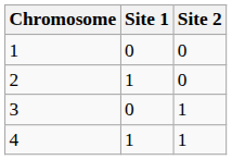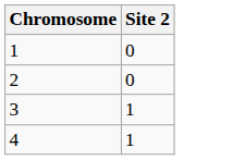- column: Site 1 | 0 | 1 | 0 | 1
